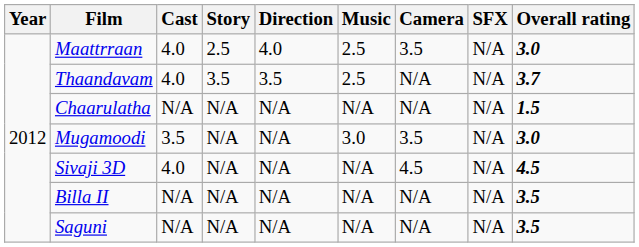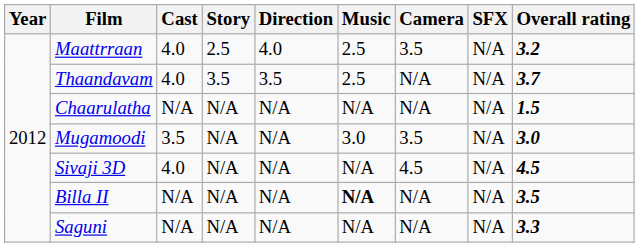Maattrraan | Overall rating: 3.0 -> 3.2
Billa II | Music: normal -> bold
Saguni | Overall rating: 3.5 -> 3.3
